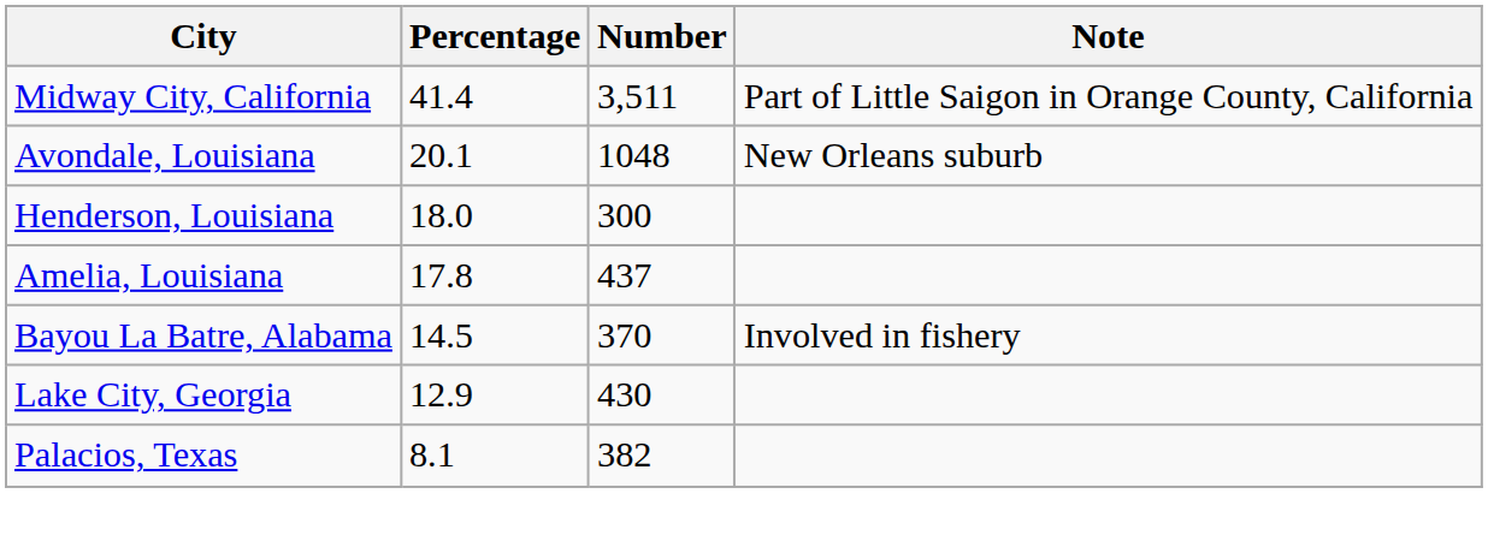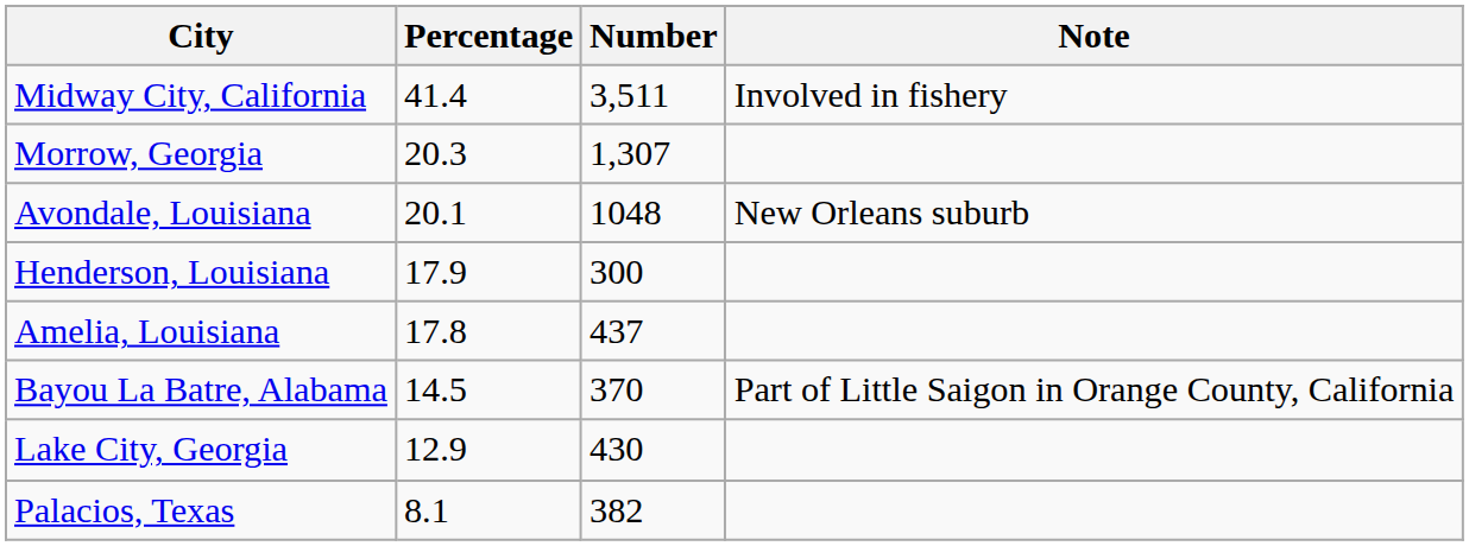Midway City, California | Note: Part of Little Saigon in Orange County, California -> Involved in fishery
+ row: Morrow, Georgia | 20.3 | 1,307
Henderson, Louisiana | Percentage: 18.0 -> 17.9
Bayou La Batre, Alabama | Note: Involved in fishery -> Part of Little Saigon in Orange County, California
